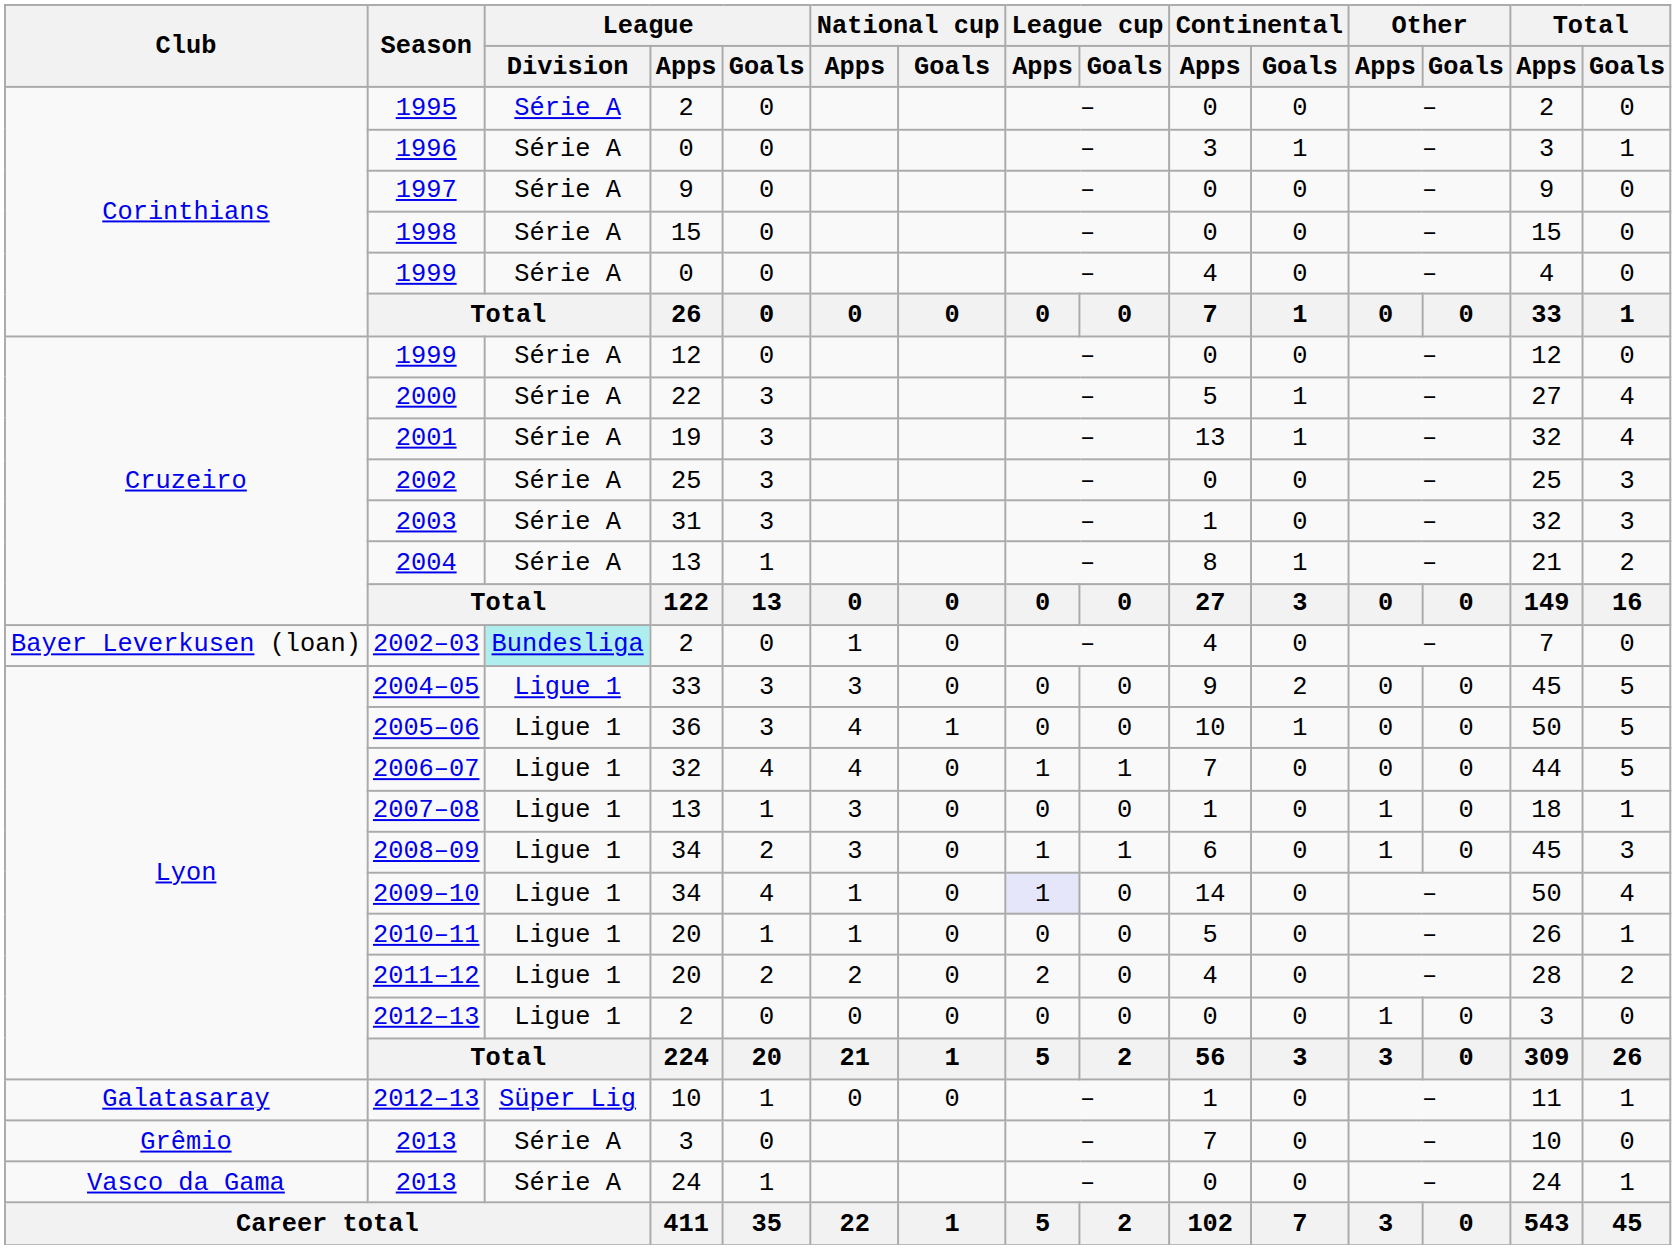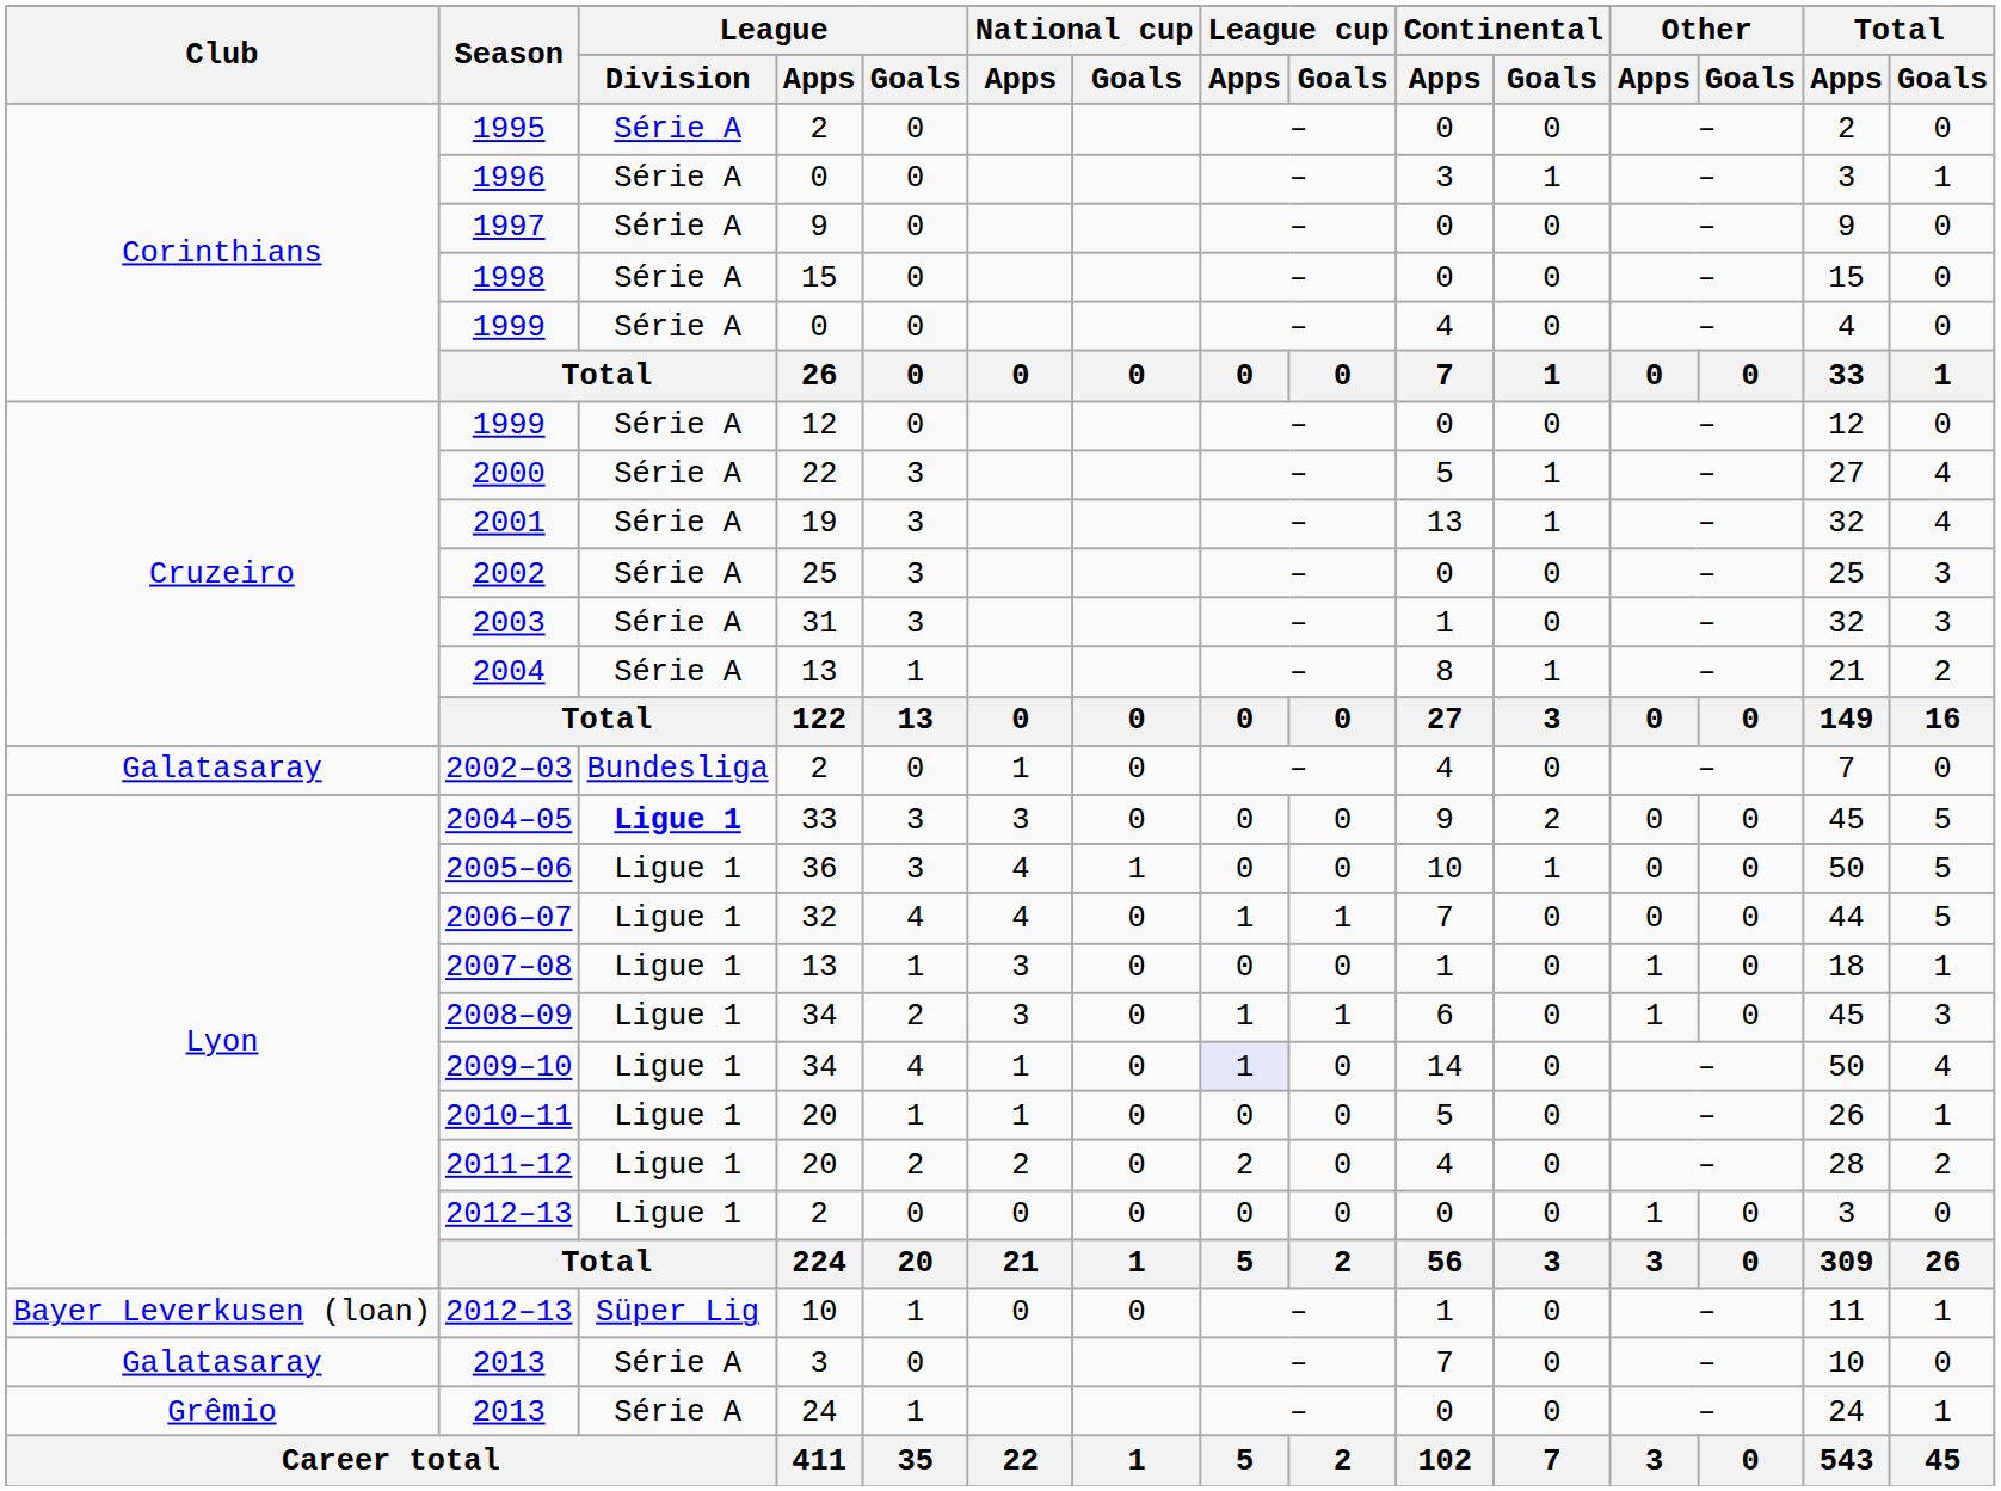2002–03 | Club: Bayer Leverkusen (loan) -> Galatasaray
2002–03 | League / Division: paleturquoise background -> no background
2004–05 | League / Division: normal -> bold
2012–13 / 10 | Club: Galatasaray -> Bayer Leverkusen (loan)
2013 / 3 | Club: Grêmio -> Galatasaray
2013 / 24 | Club: Vasco da Gama -> Grêmio
